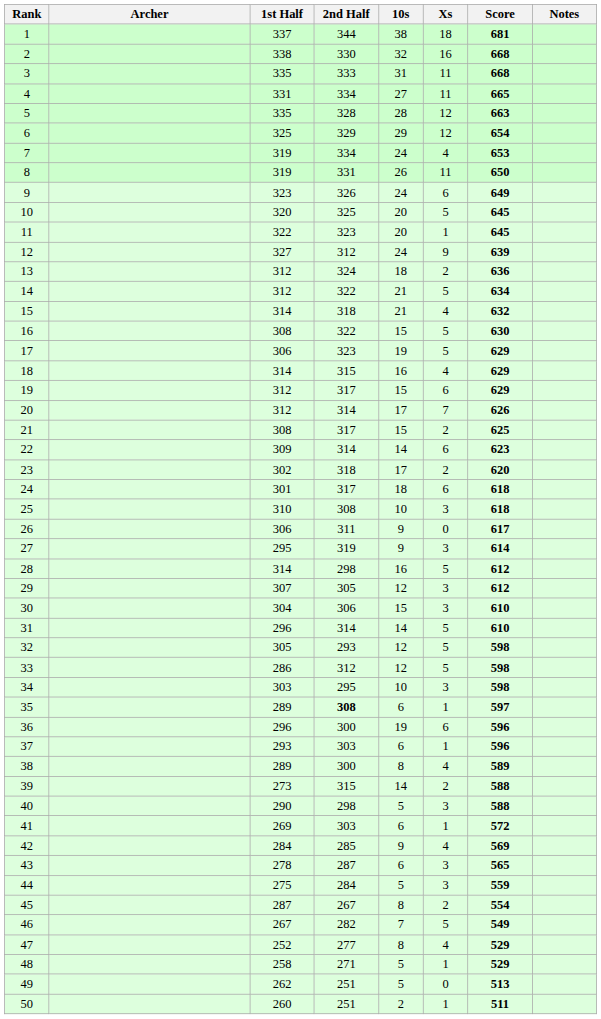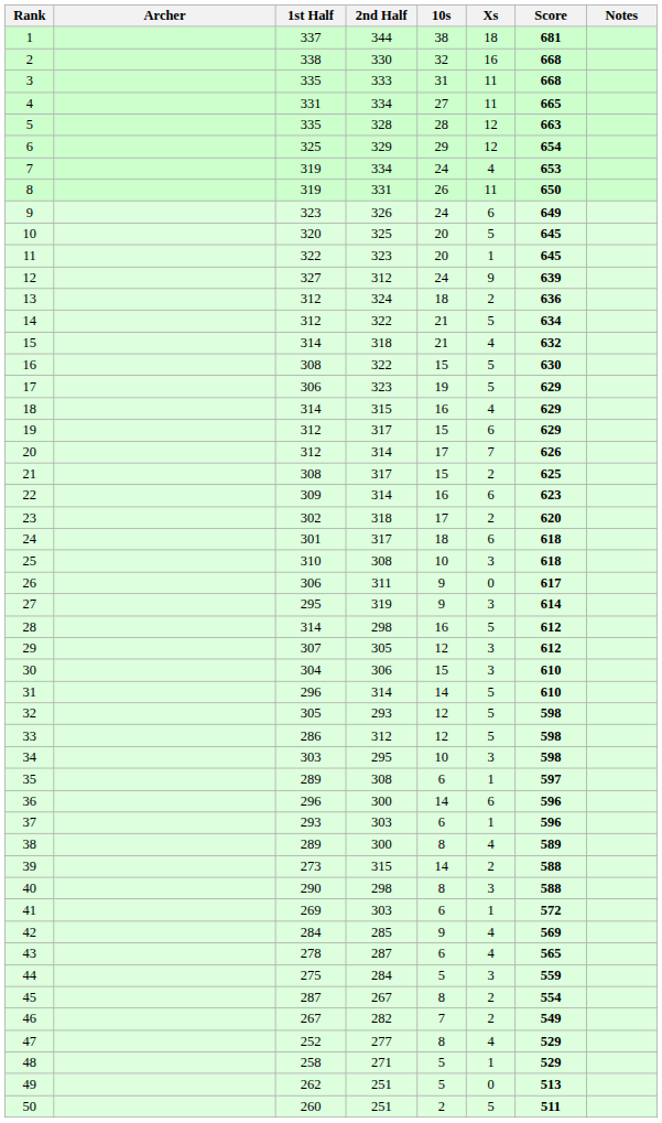22 | 10s: 14 -> 16
35 | 2nd Half: bold -> normal
36 | 10s: 19 -> 14
40 | 10s: 5 -> 8
43 | Xs: 3 -> 4
46 | Xs: 5 -> 2
50 | Xs: 1 -> 5
